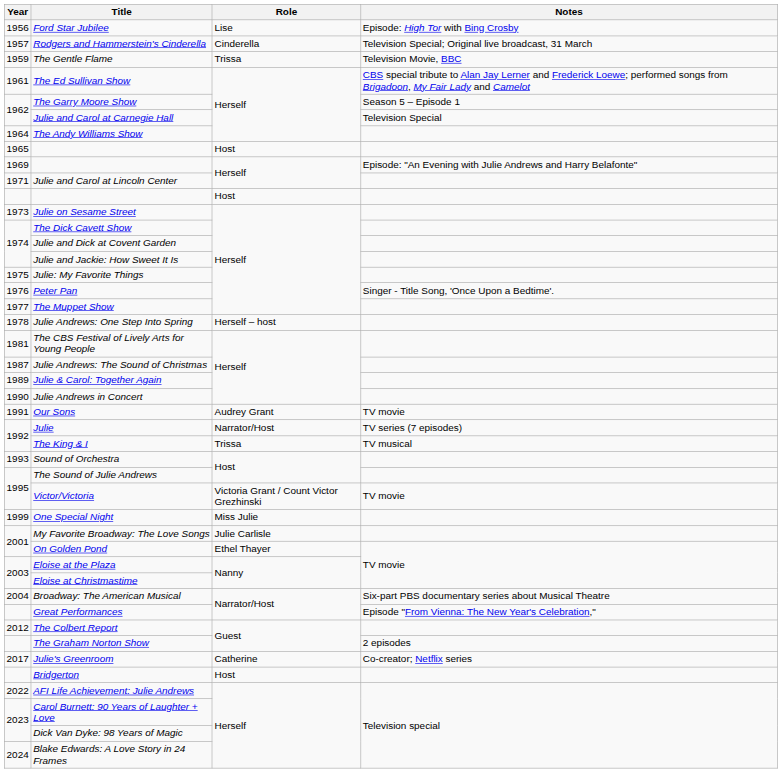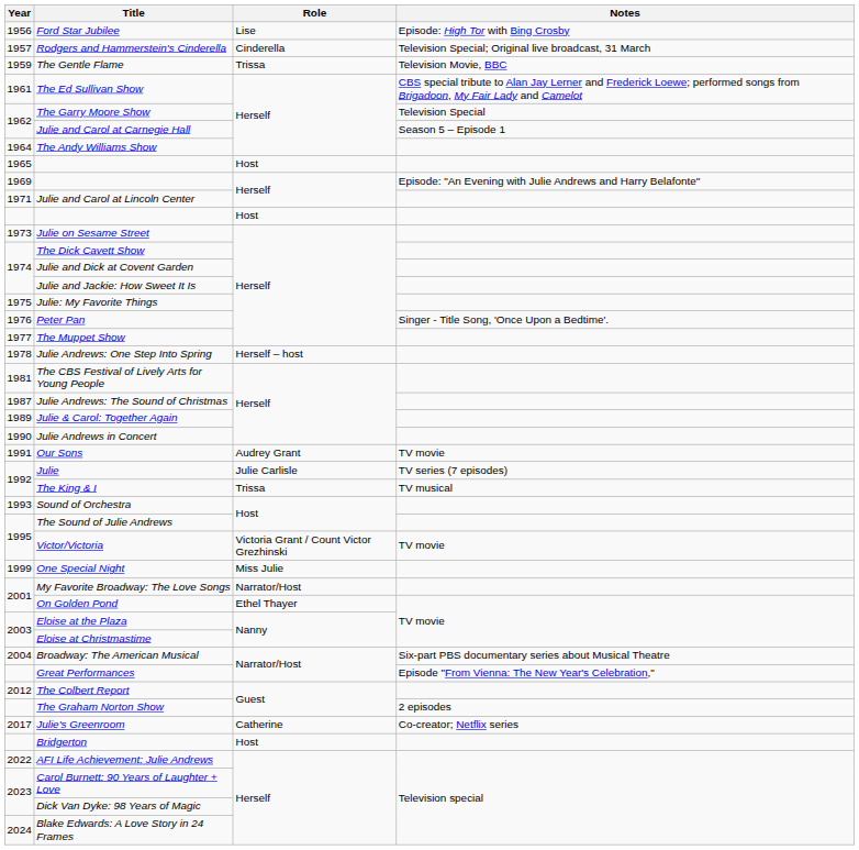The Garry Moore Show | Notes: Season 5 – Episode 1 -> Television Special
Julie and Carol at Carnegie Hall | Notes: Television Special -> Season 5 – Episode 1
Julie | Role: Narrator/Host -> Julie Carlisle
My Favorite Broadway: The Love Songs | Role: Julie Carlisle -> Narrator/Host
